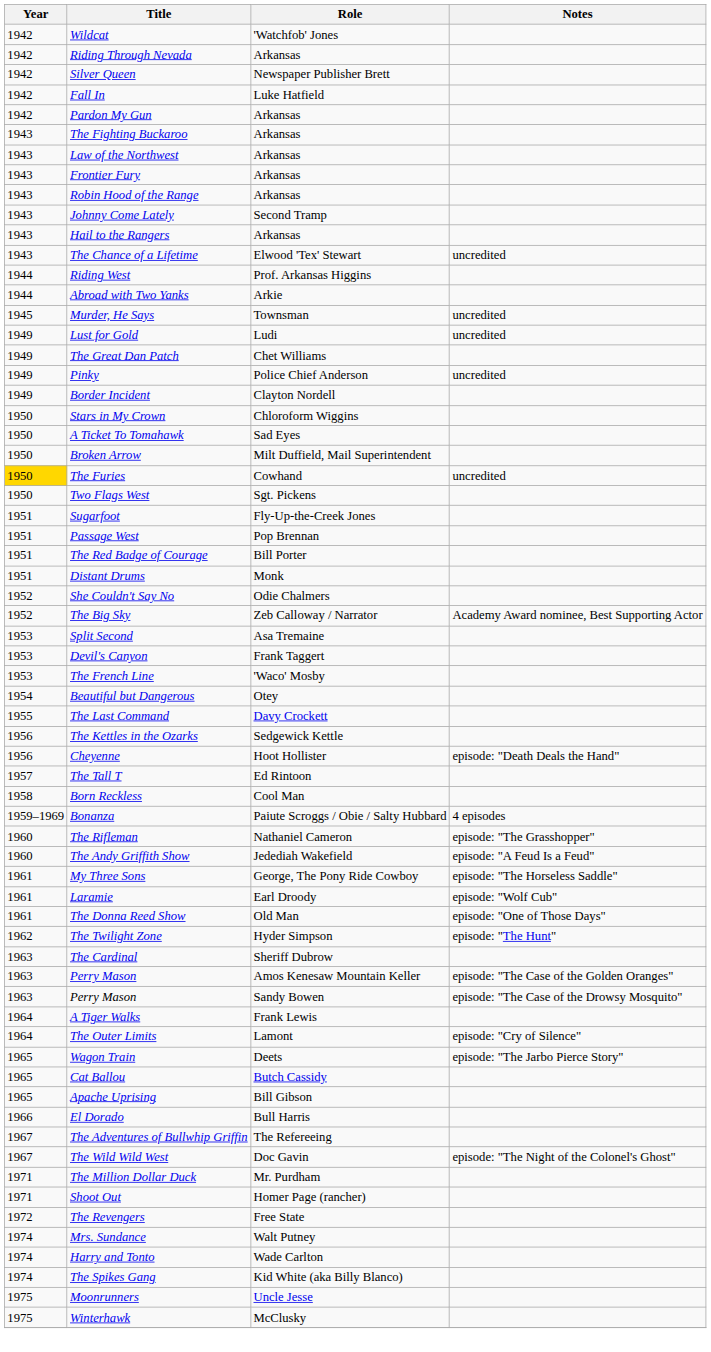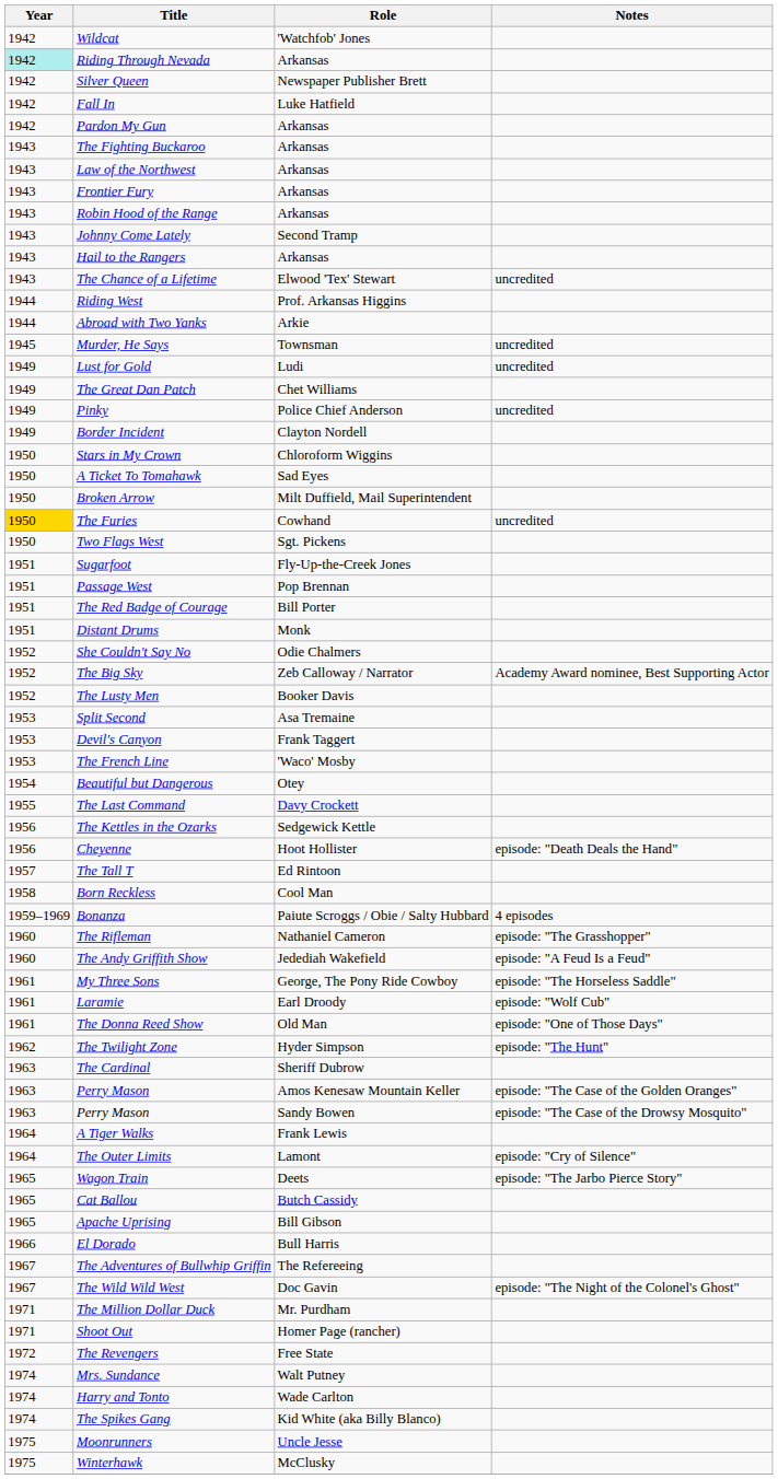Riding Through Nevada | Year: no background -> paleturquoise background
+ row: 1952 | The Lusty Men | Booker Davis
